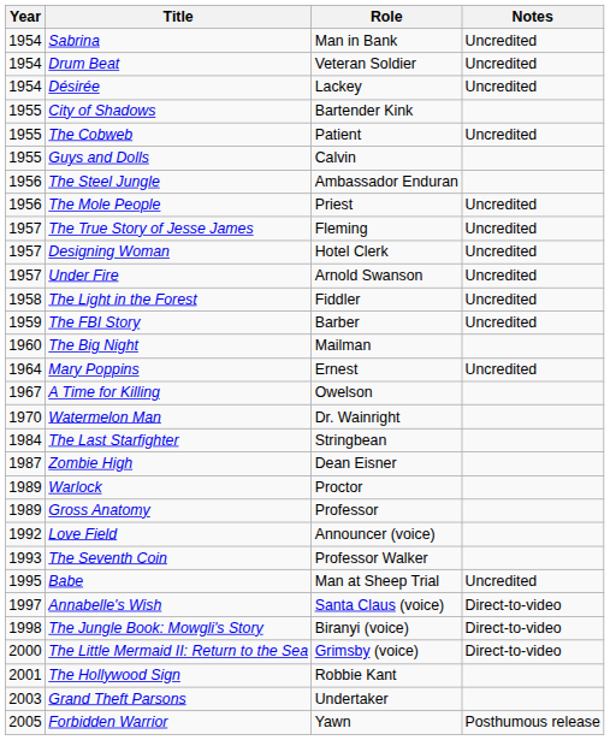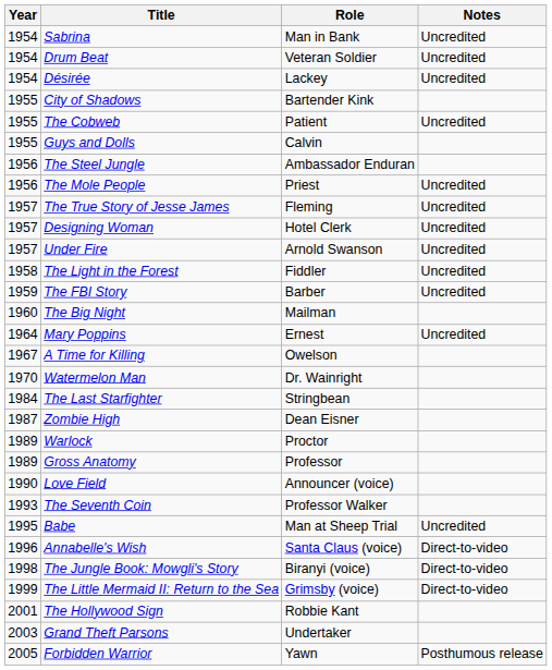Love Field | Year: 1992 -> 1990
Annabelle's Wish | Year: 1997 -> 1996
The Little Mermaid II: Return to the Sea | Year: 2000 -> 1999
